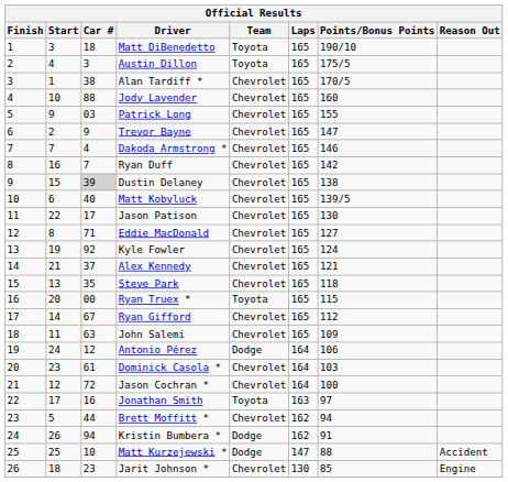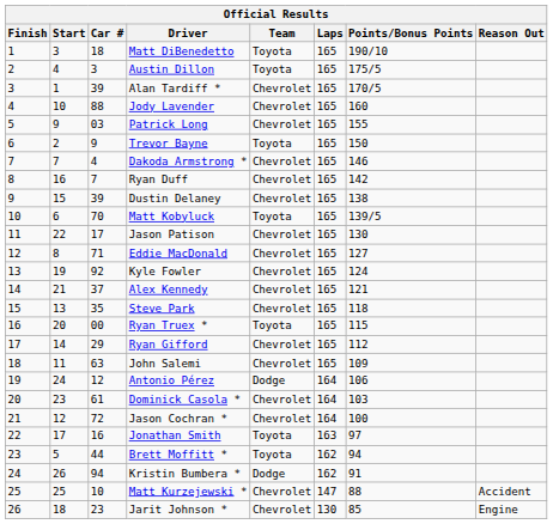Alan Tardiff * | Car #: 38 -> 39
Trevor Bayne | Team: Chevrolet -> Toyota
Trevor Bayne | Points/Bonus Points: 147 -> 150
Dustin Delaney | Car #: lightgrey background -> no background
Matt Kobyluck | Car #: 40 -> 70
Matt Kobyluck | Team: Chevrolet -> Toyota
Ryan Gifford | Car #: 67 -> 29
Brett Moffitt * | Team: Chevrolet -> Toyota
Matt Kurzejewski * | Team: Dodge -> Chevrolet
